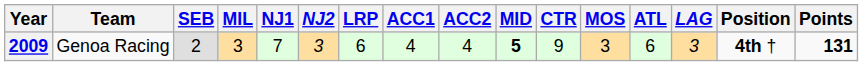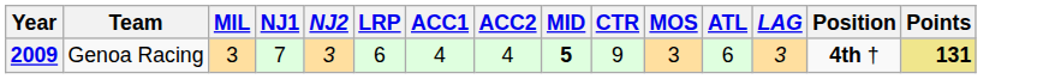- column: SEB | 2
2009 | Points: no background -> khaki background
